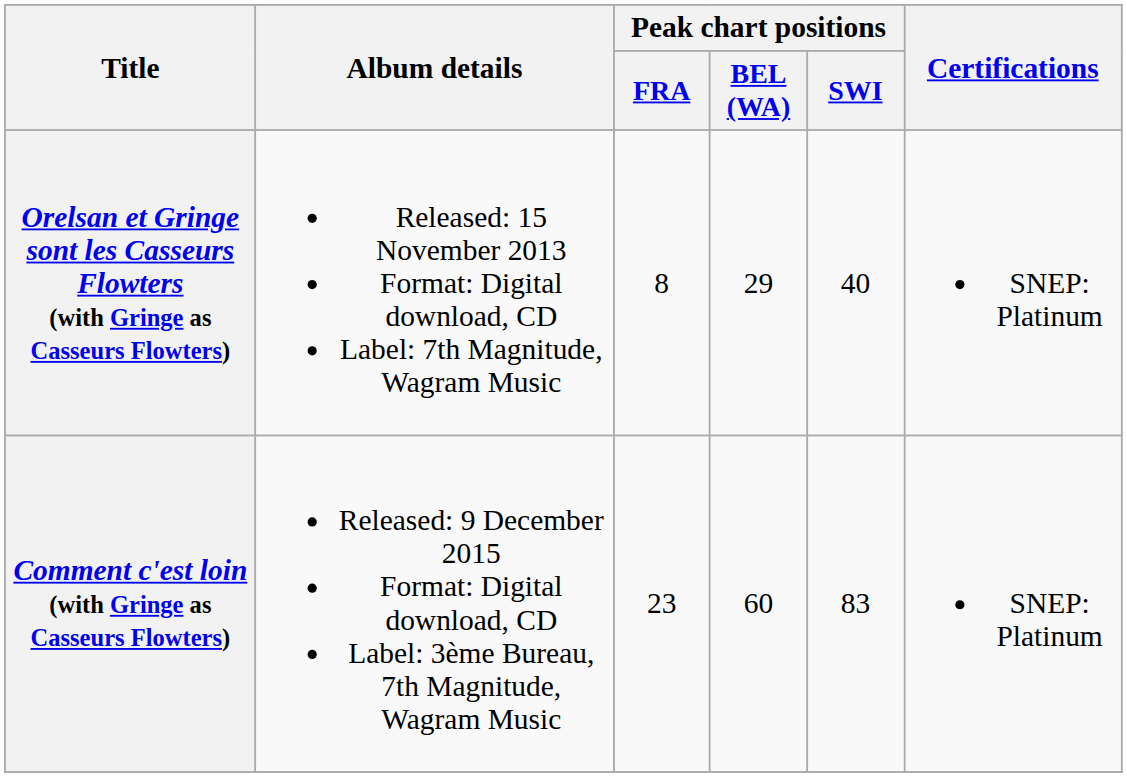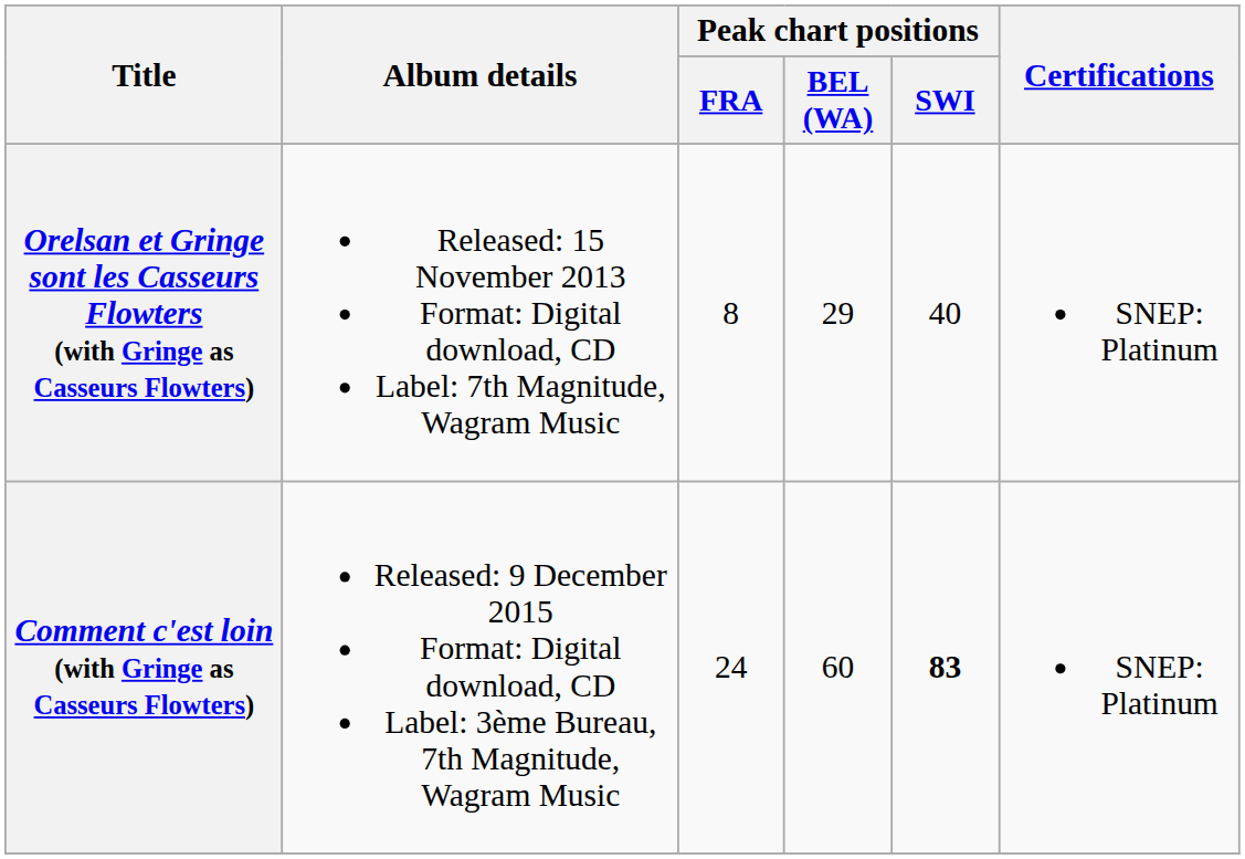Comment c'est loin (with Gringe as Casseurs Flowters) | Peak chart positions / FRA: 23 -> 24
Comment c'est loin (with Gringe as Casseurs Flowters) | Peak chart positions / SWI: normal -> bold
